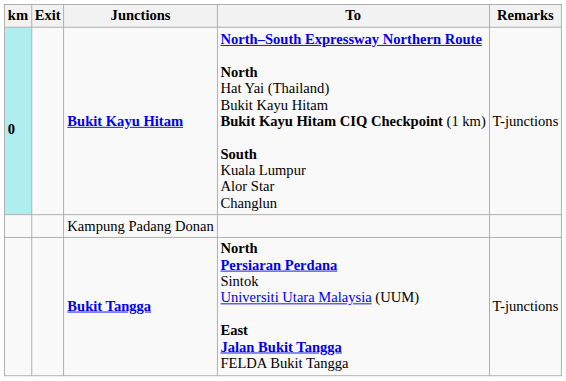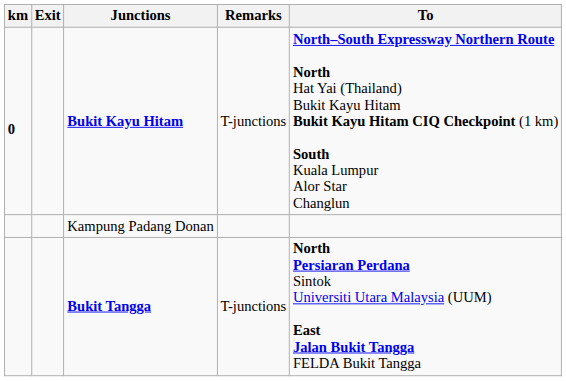columns swapped: To <-> Remarks
Bukit Kayu Hitam | km: paleturquoise background -> no background
